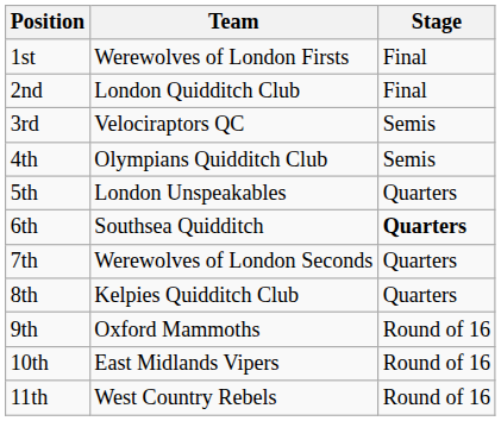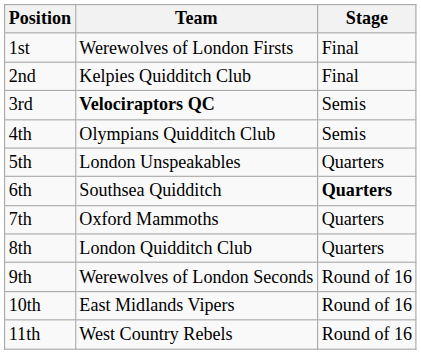2nd | Team: London Quidditch Club -> Kelpies Quidditch Club
3rd | Team: normal -> bold
7th | Team: Werewolves of London Seconds -> Oxford Mammoths
8th | Team: Kelpies Quidditch Club -> London Quidditch Club
9th | Team: Oxford Mammoths -> Werewolves of London Seconds
